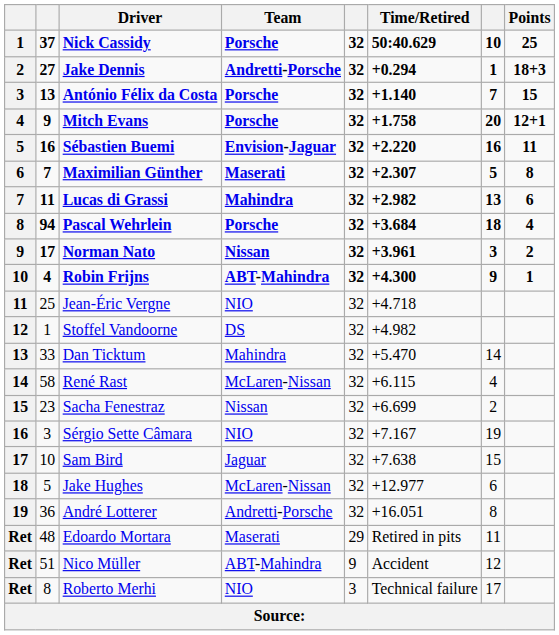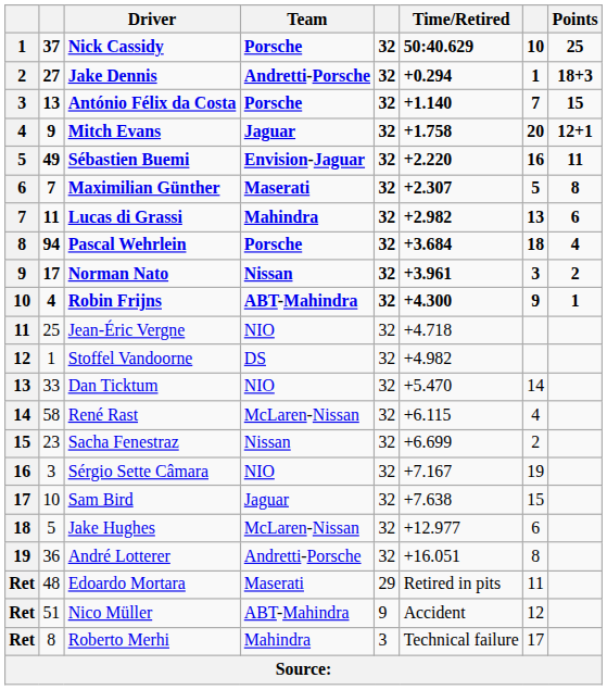Mitch Evans | Team: Porsche -> Jaguar
Sébastien Buemi | column 2: 16 -> 49
Dan Ticktum | Team: Mahindra -> NIO
Roberto Merhi | Team: NIO -> Mahindra
